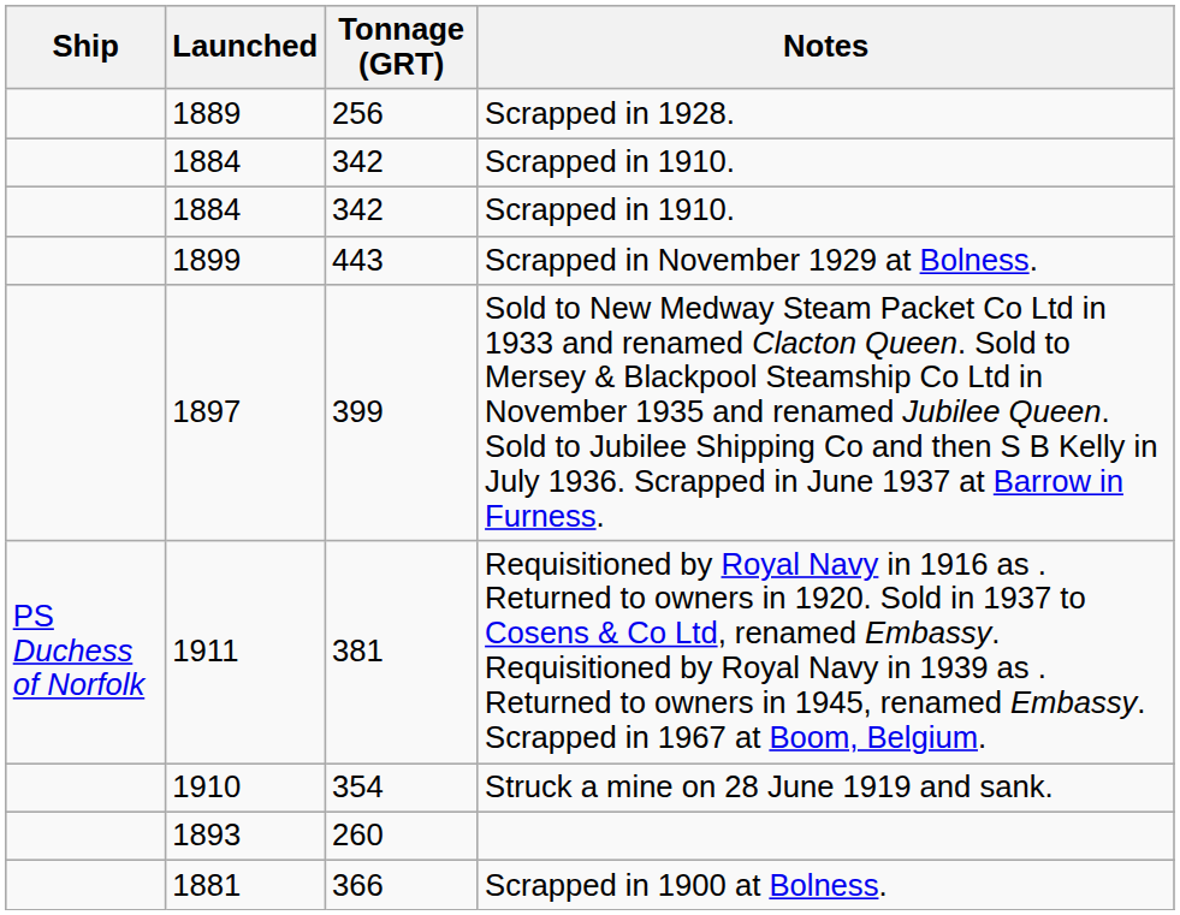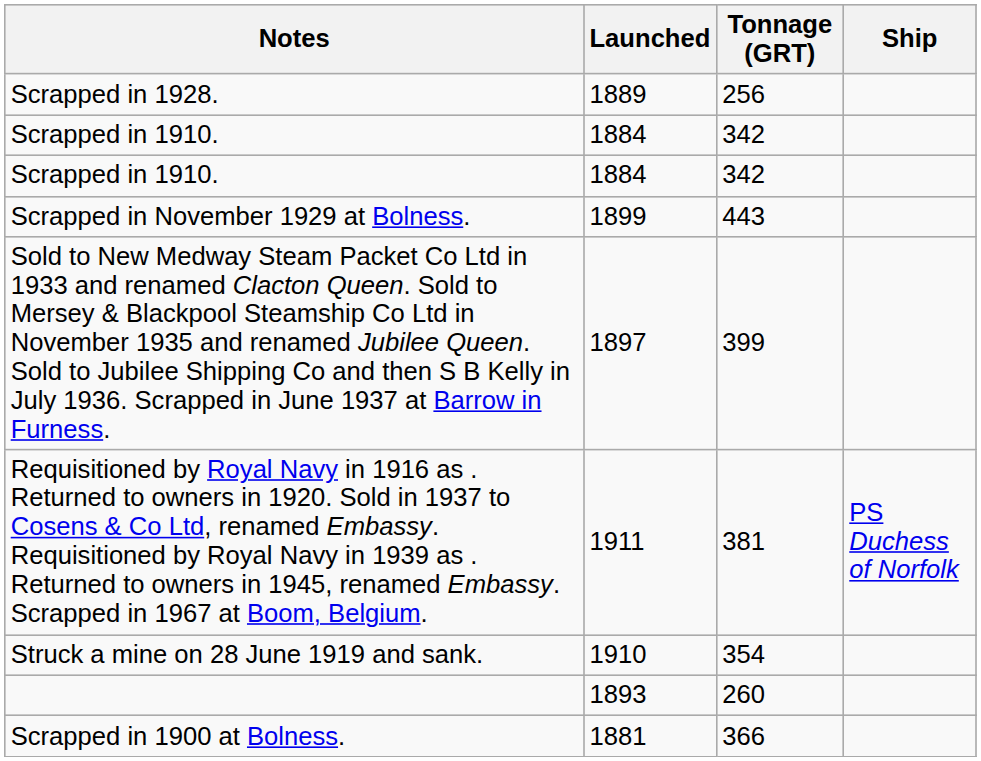columns swapped: Ship <-> Notes
